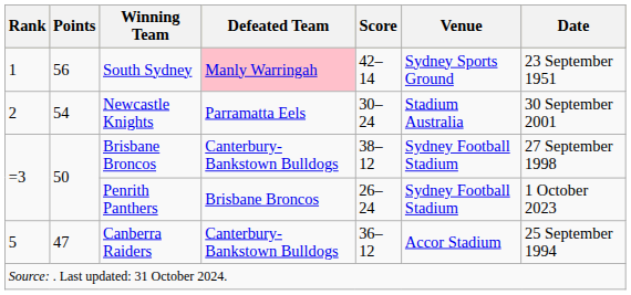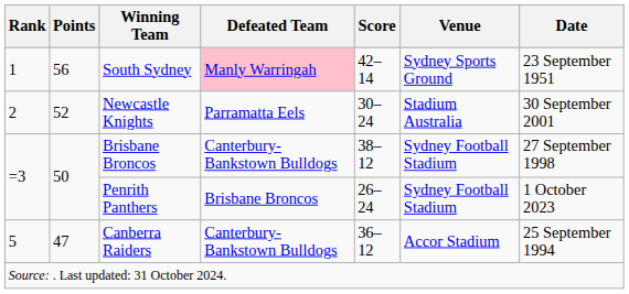Newcastle Knights | Points: 54 -> 52
